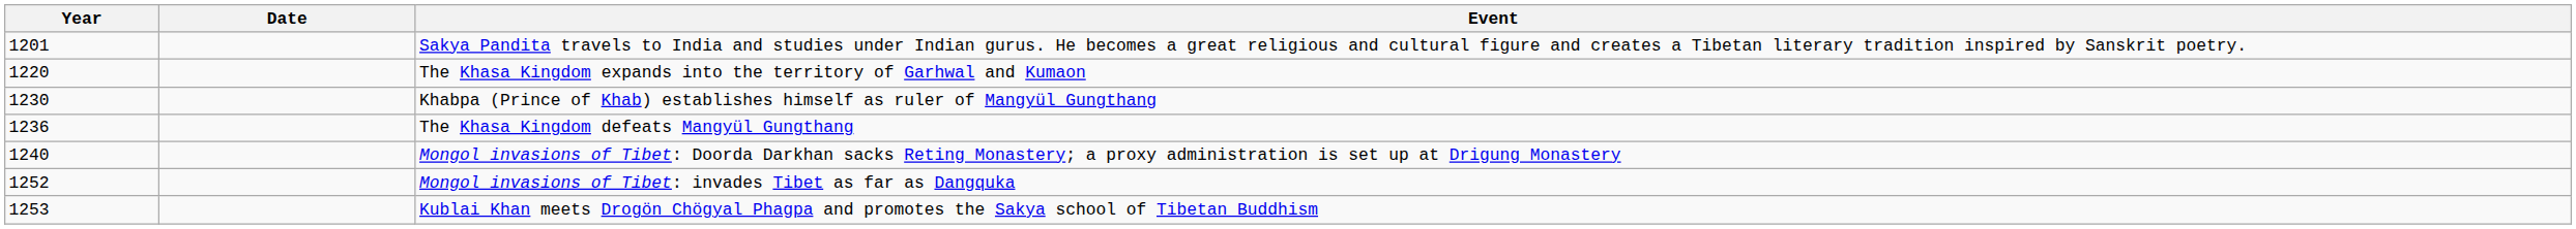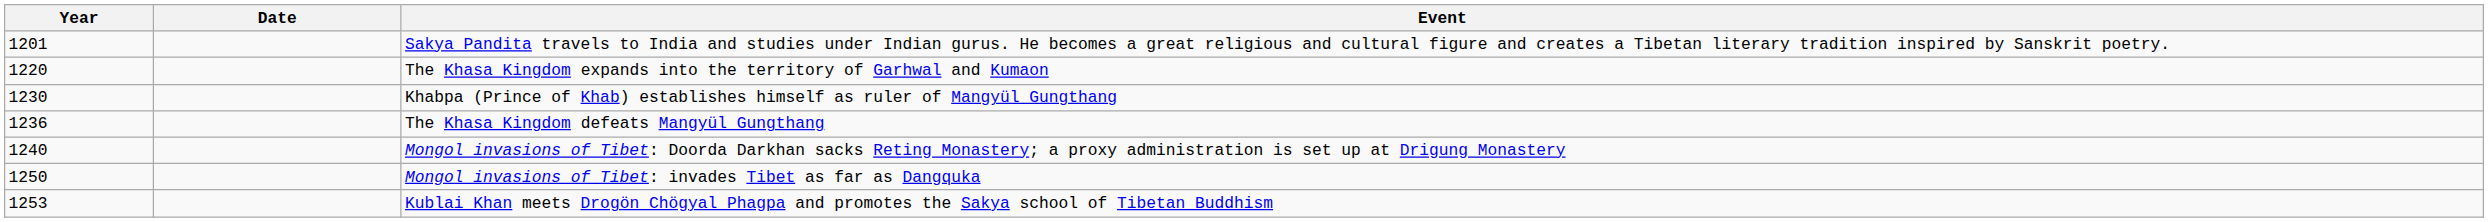Mongol invasions of Tibet: invades Tibet as far as Dangquka | Year: 1252 -> 1250
